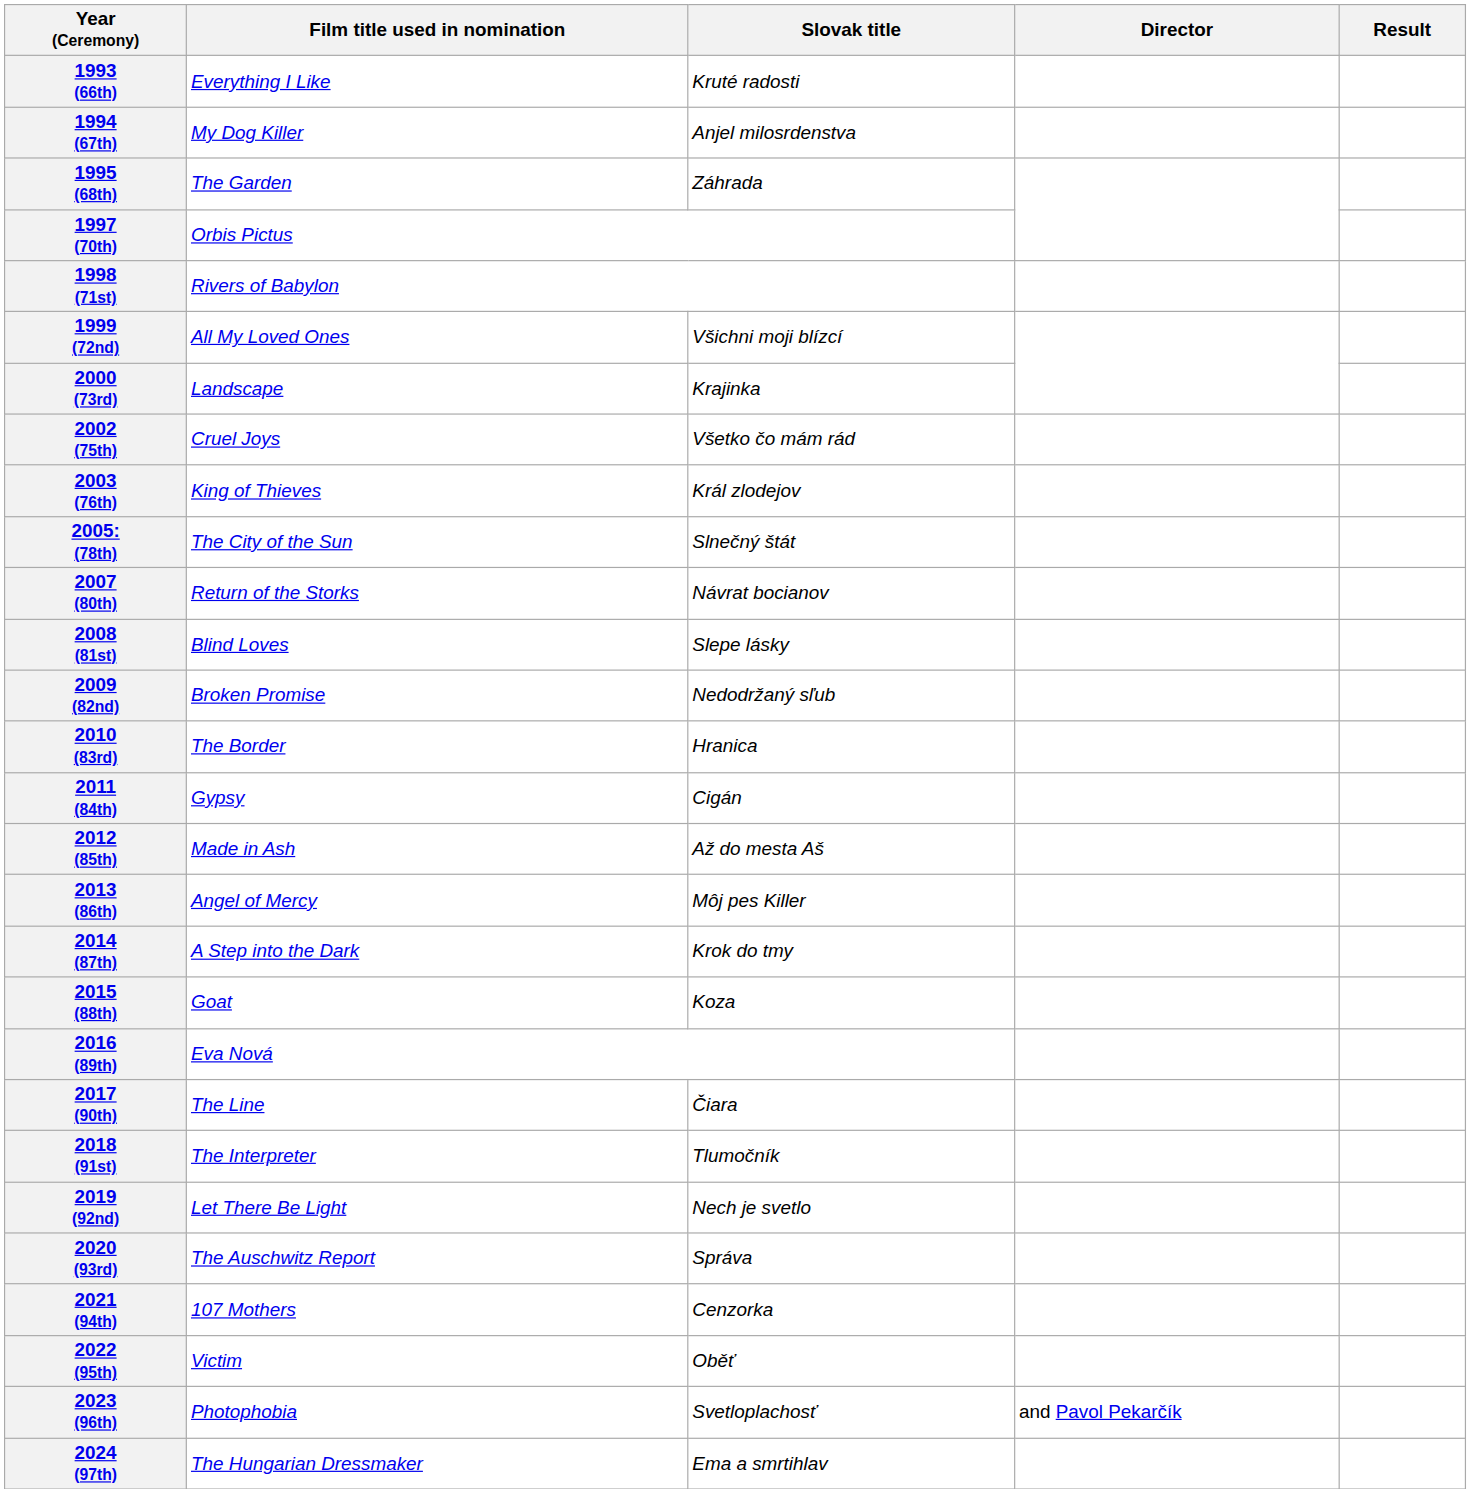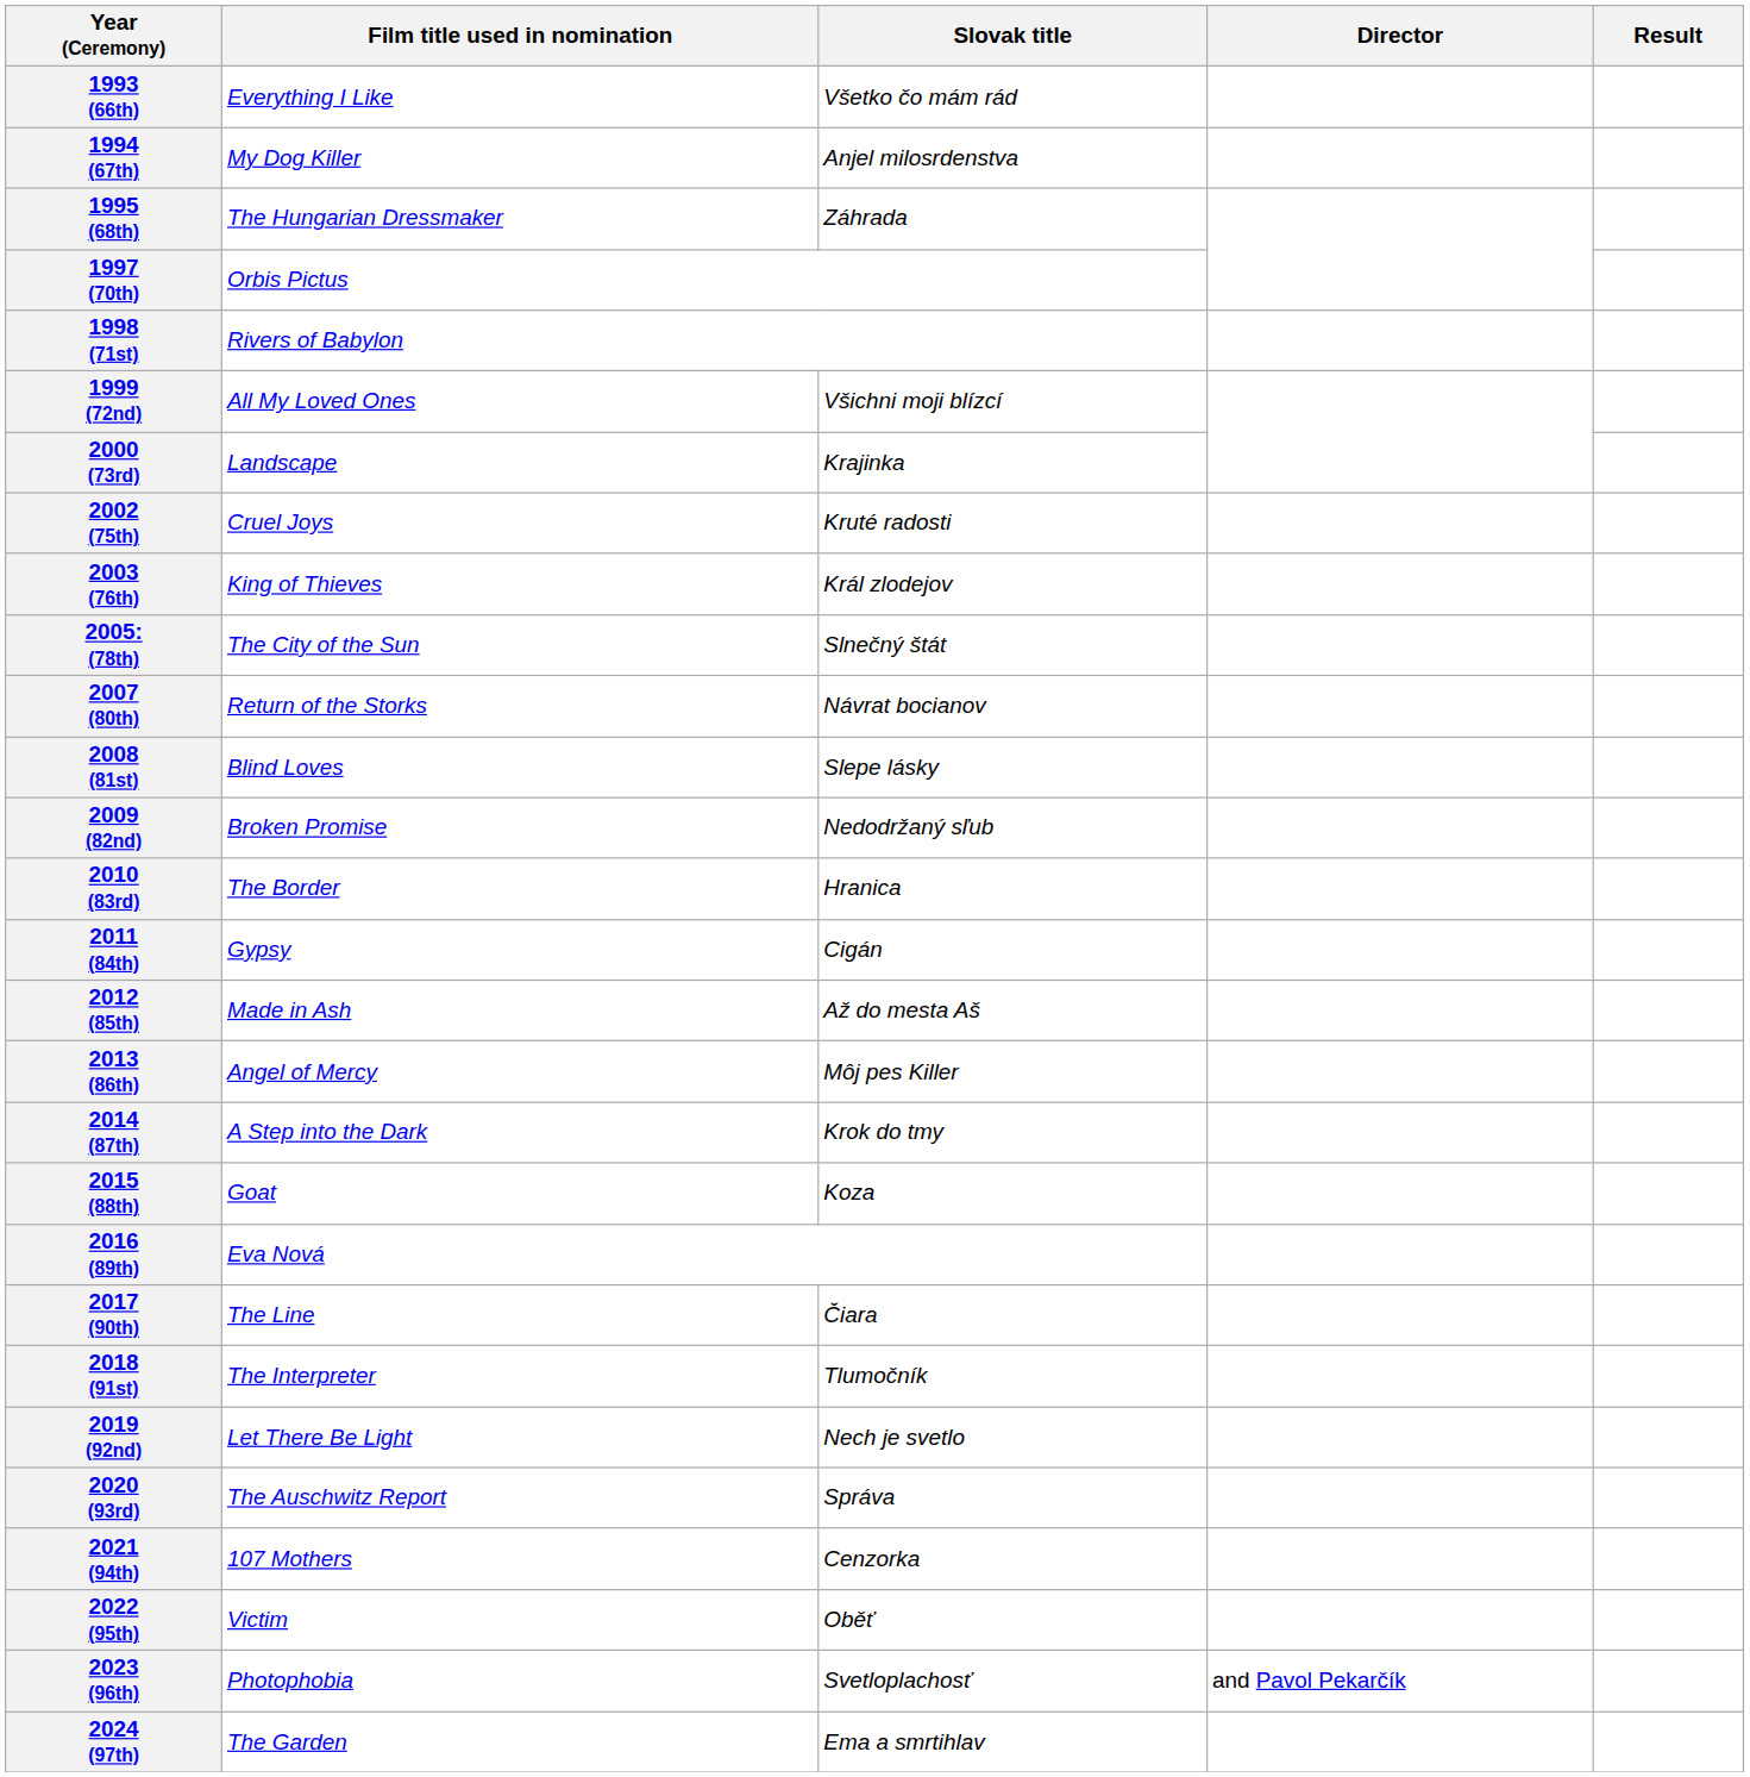1993 (66th) | Slovak title: Kruté radosti -> Všetko čo mám rád
1995 (68th) | Film title used in nomination: The Garden -> The Hungarian Dressmaker
2002 (75th) | Slovak title: Všetko čo mám rád -> Kruté radosti
2024 (97th) | Film title used in nomination: The Hungarian Dressmaker -> The Garden
